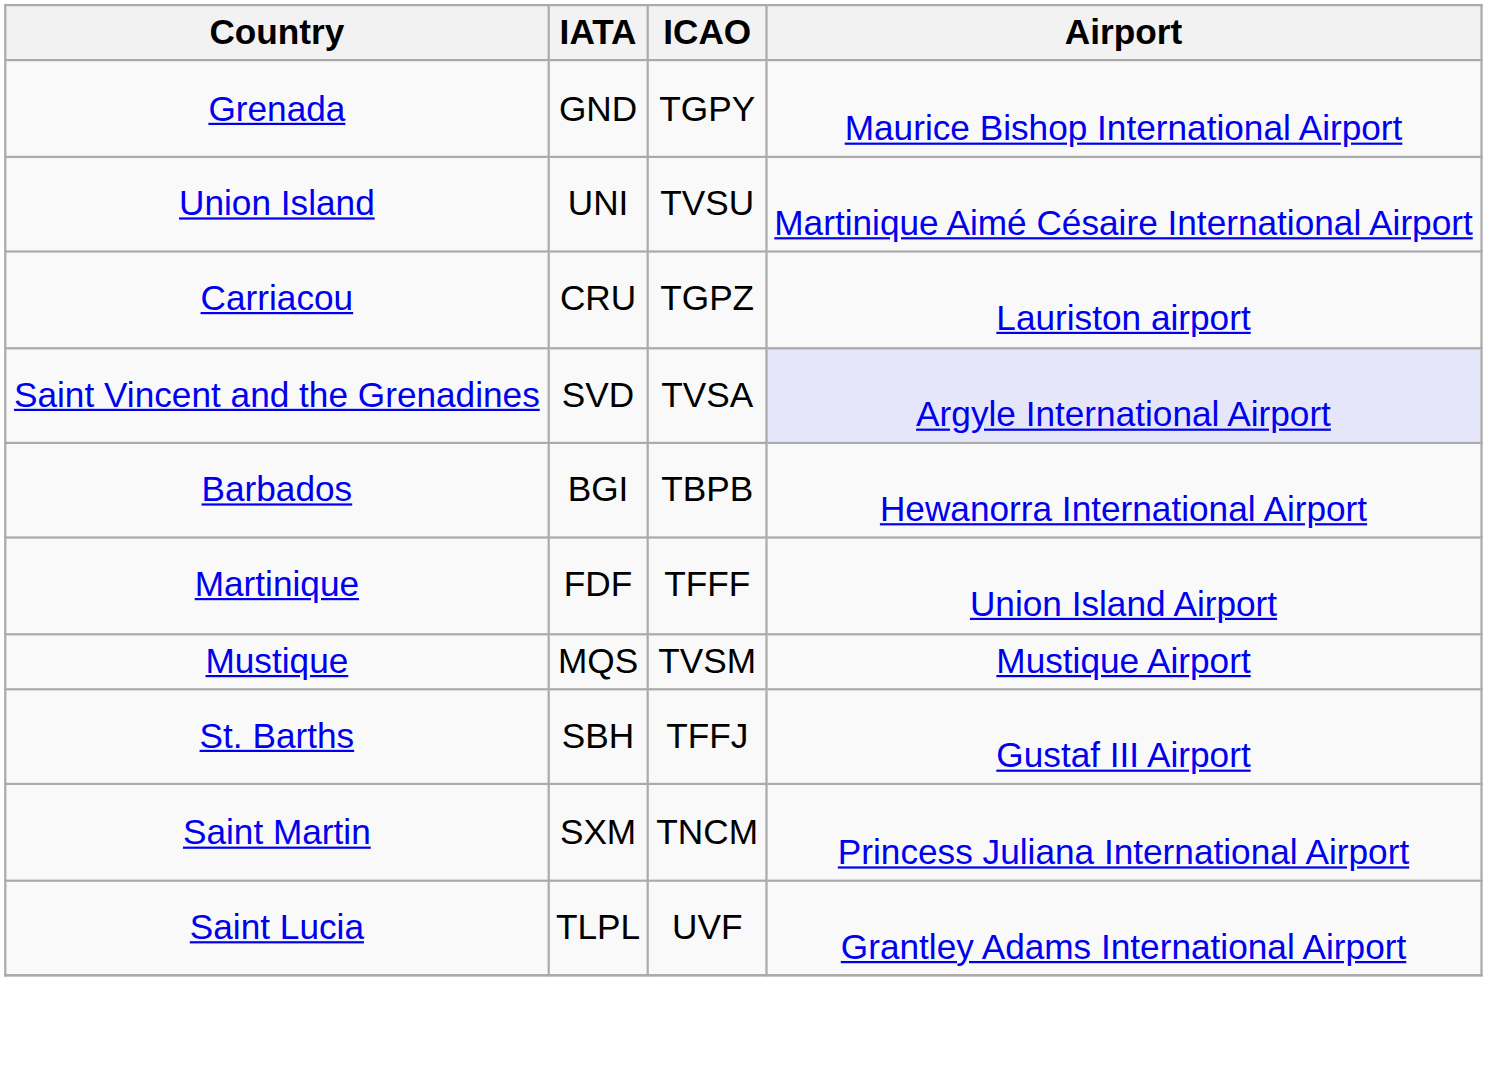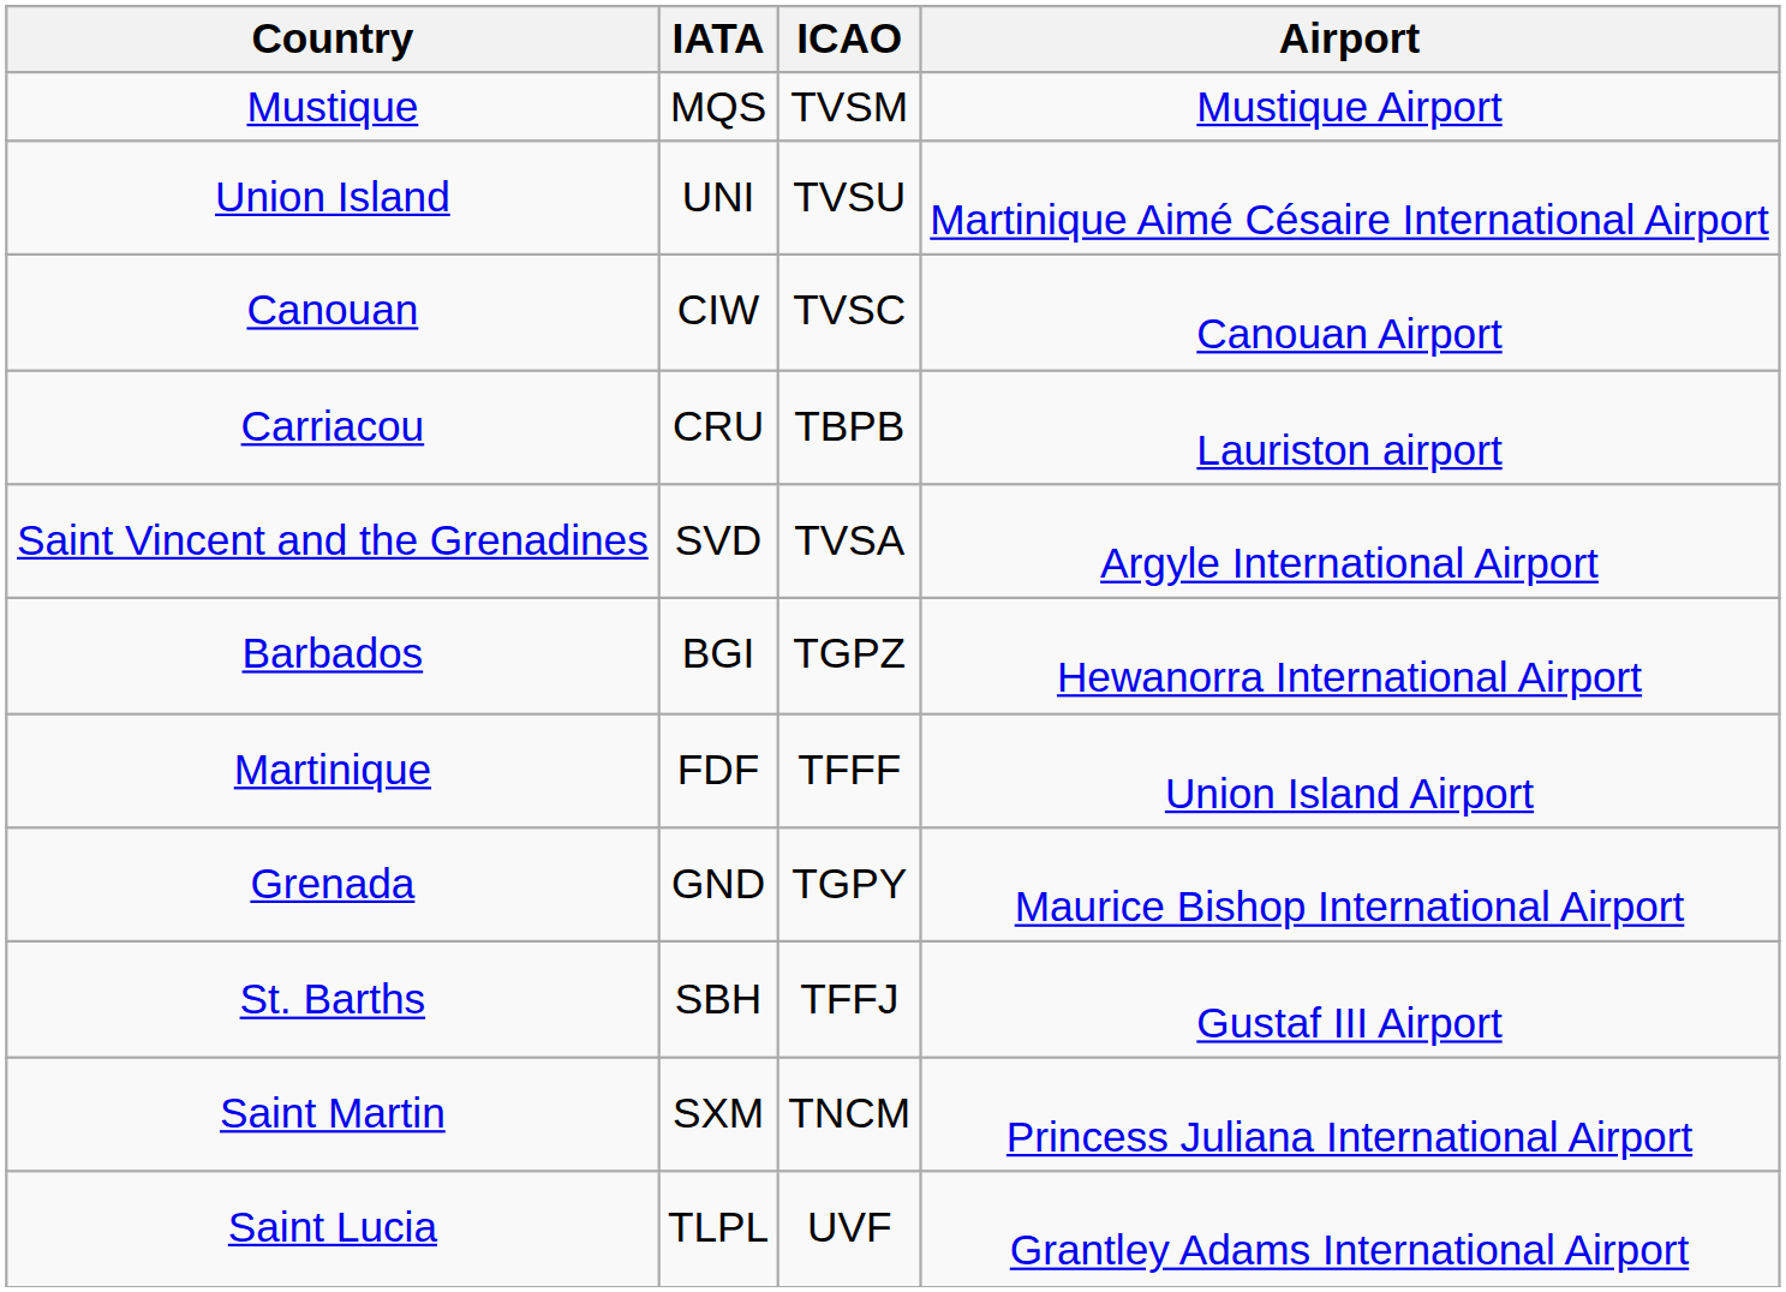rows swapped: Mustique <-> Grenada
+ row: Canouan | CIW | TVSC | Canouan Airport
Carriacou | ICAO: TGPZ -> TBPB
Saint Vincent and the Grenadines | Airport: lavender background -> no background
Barbados | ICAO: TBPB -> TGPZ
